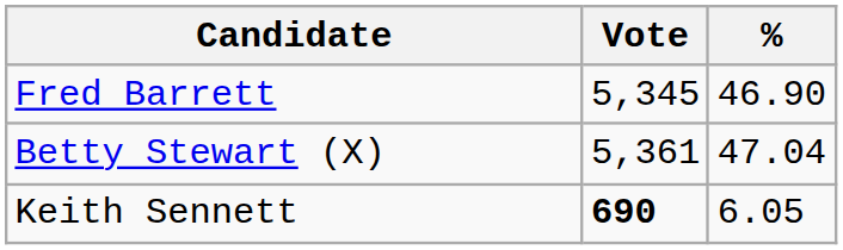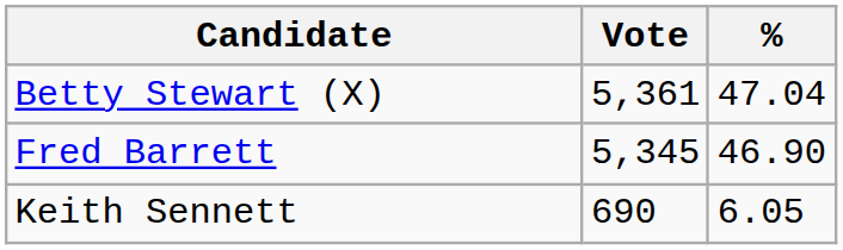rows swapped: Betty Stewart (X) <-> Fred Barrett
Keith Sennett | Vote: bold -> normal
